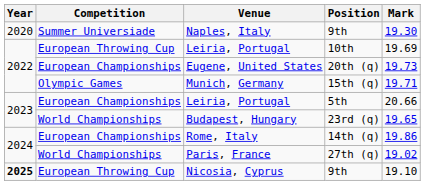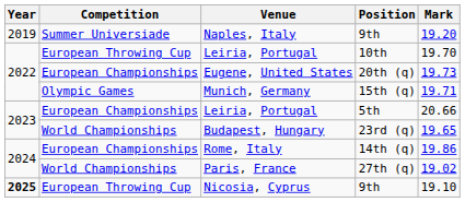Naples, Italy | Year: 2020 -> 2019
Naples, Italy | Mark: 19.30 -> 19.20
Leiria, Portugal / 10th | Mark: 19.69 -> 19.70
